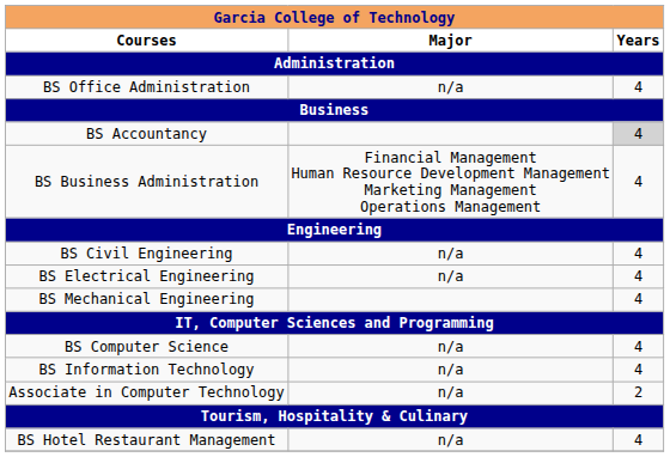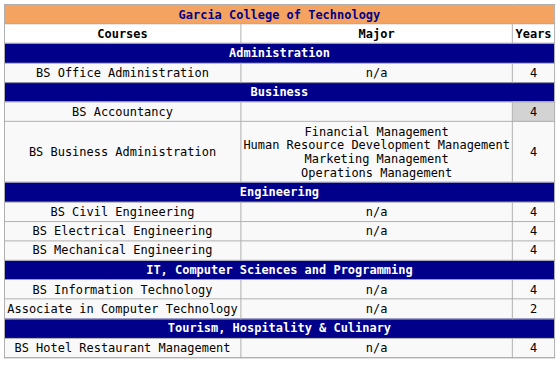- row: BS Computer Science | n/a | 4
